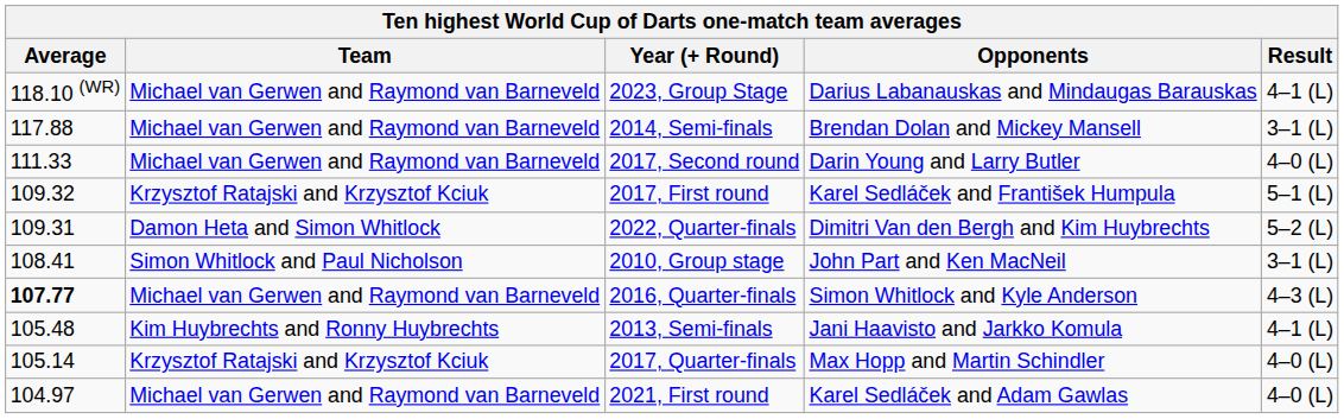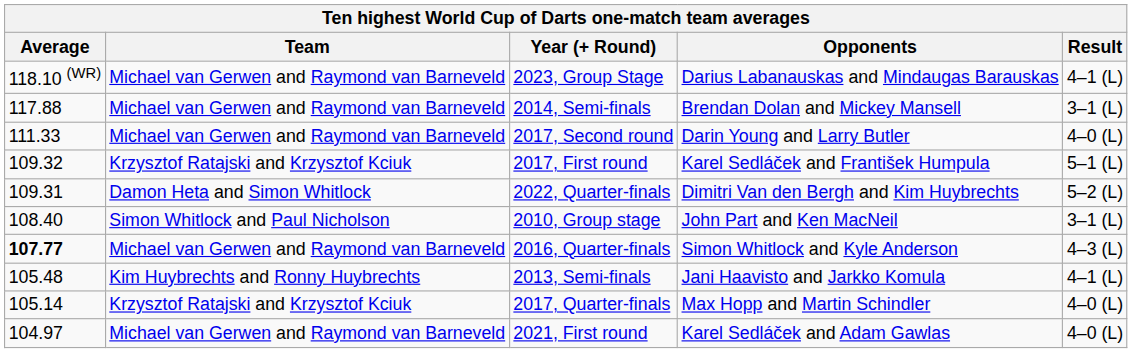2010, Group stage | Average: 108.41 -> 108.40
